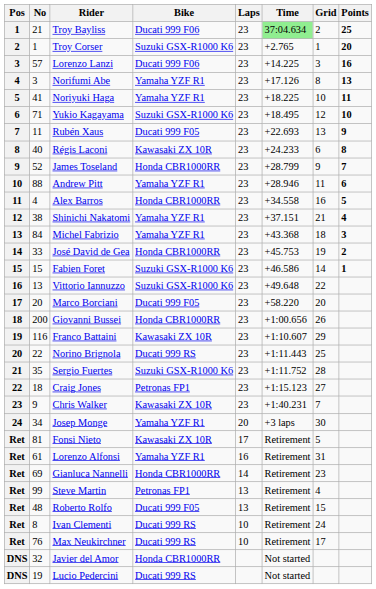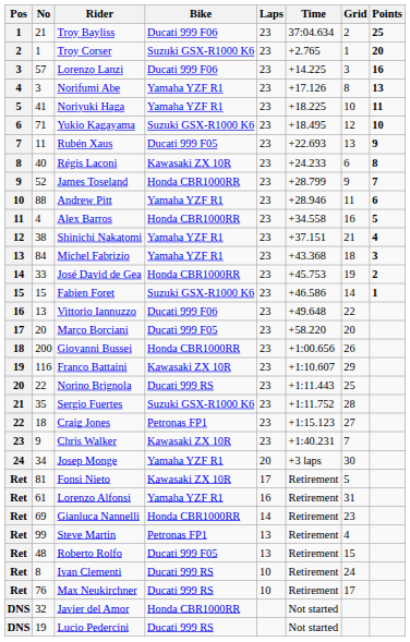Troy Bayliss | Time: lightgreen background -> no background
Vittorio Iannuzzo | Bike: Suzuki GSX-R1000 K6 -> Ducati 999 F06
